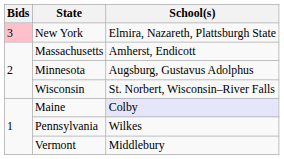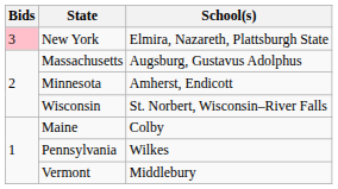Massachusetts | School(s): Amherst, Endicott -> Augsburg, Gustavus Adolphus
Minnesota | School(s): Augsburg, Gustavus Adolphus -> Amherst, Endicott
Maine | School(s): lavender background -> no background
